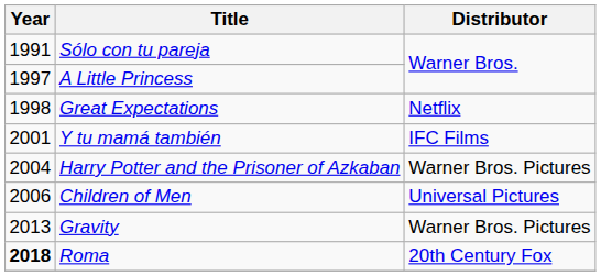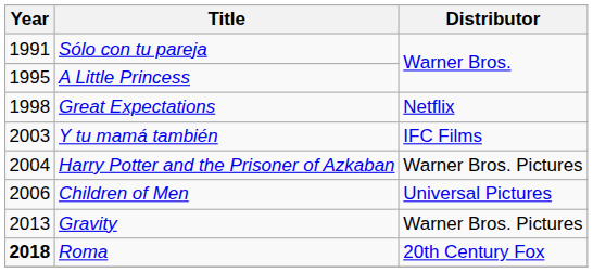A Little Princess | Year: 1997 -> 1995
Y tu mamá también | Year: 2001 -> 2003
